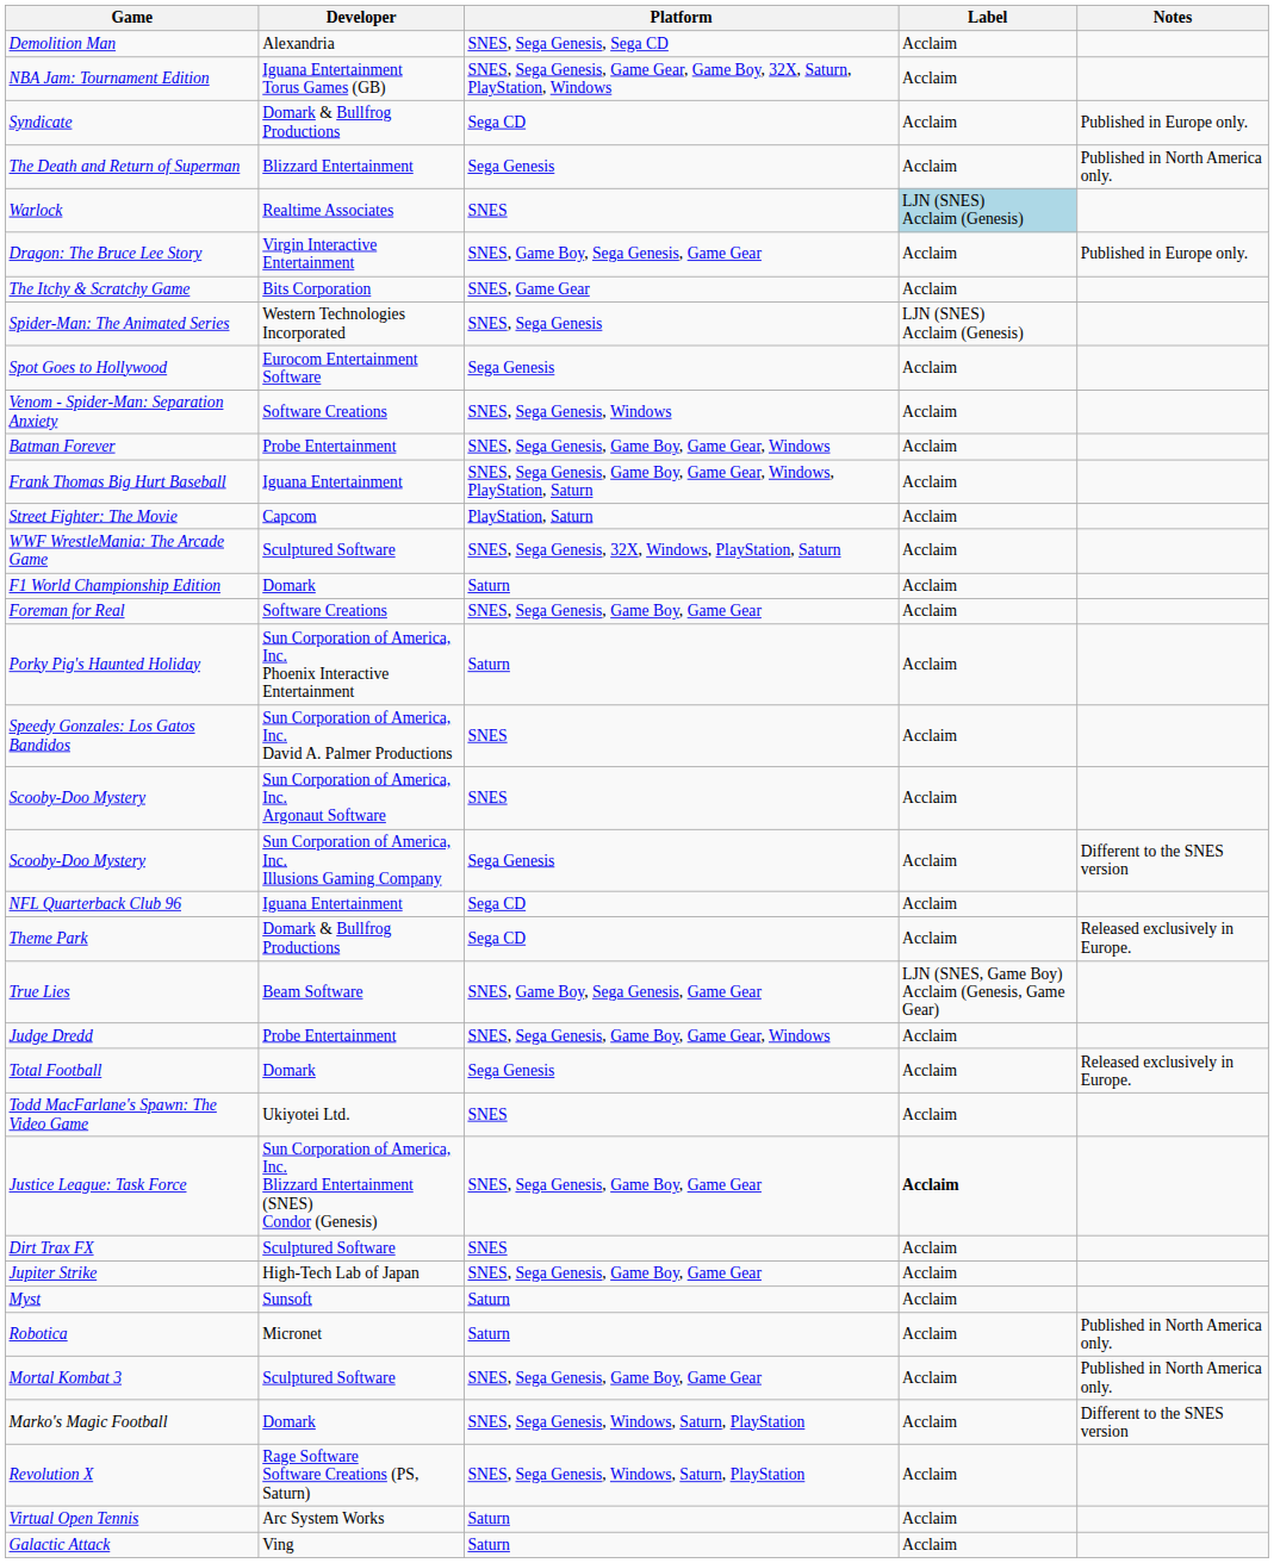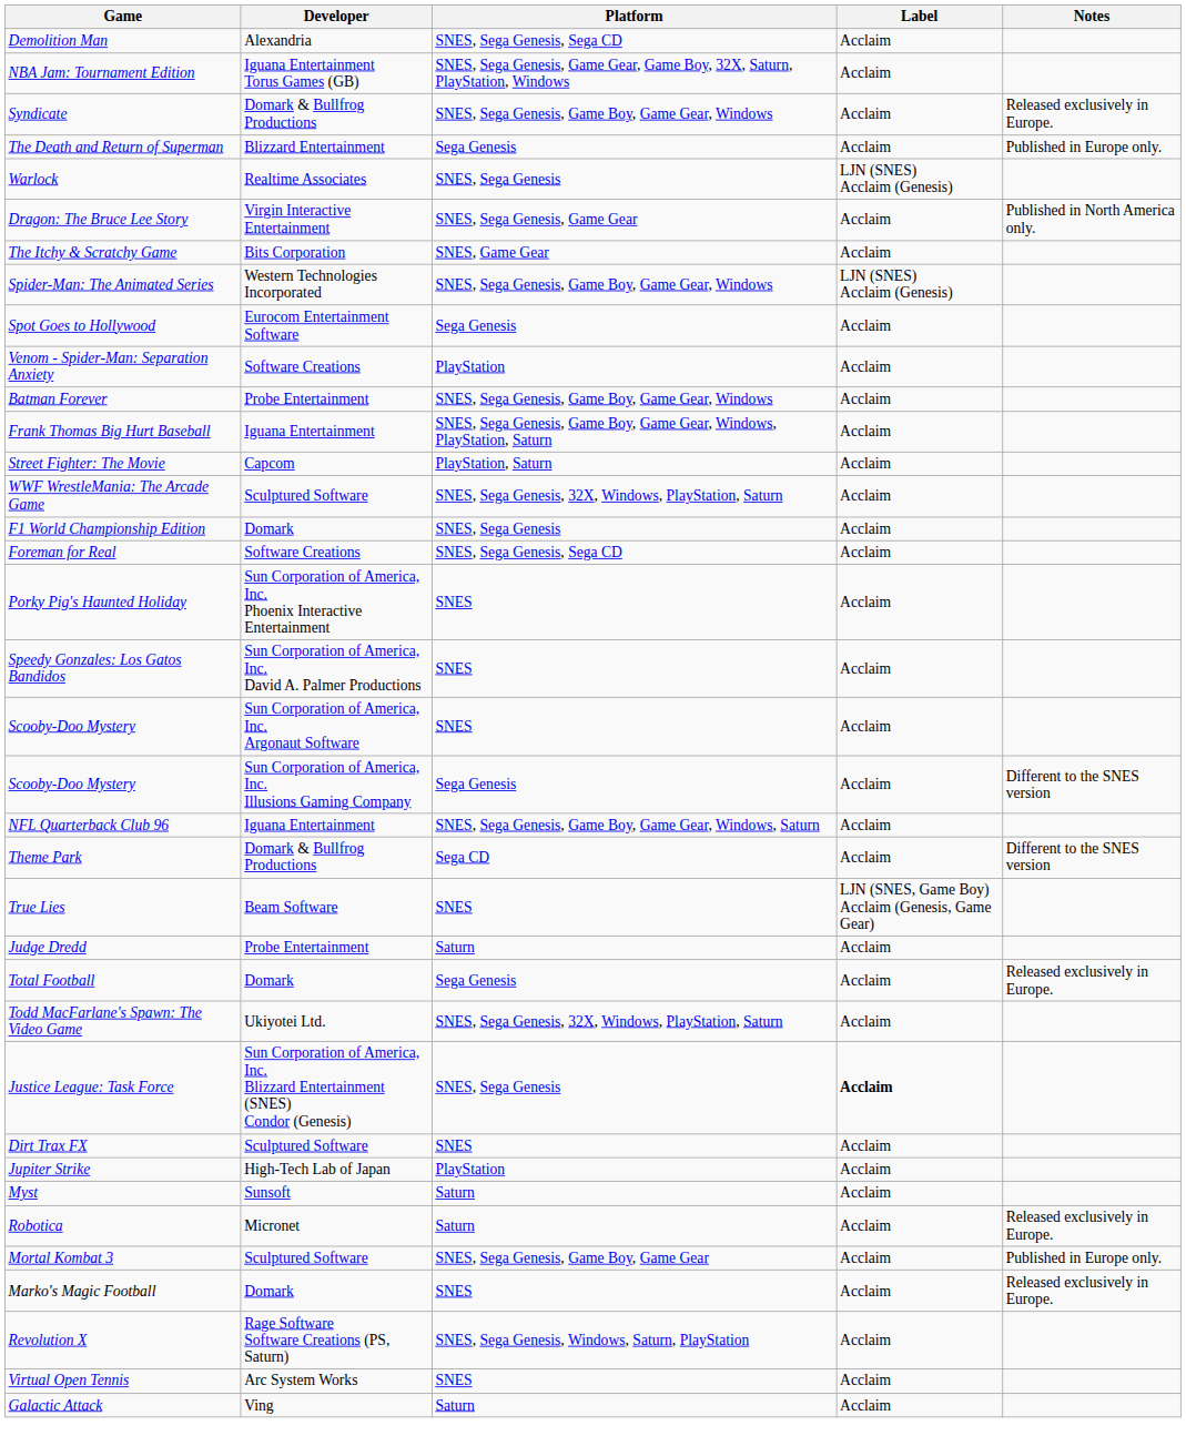Syndicate | Platform: Sega CD -> SNES, Sega Genesis, Game Boy, Game Gear, Windows
Syndicate | Notes: Published in Europe only. -> Released exclusively in Europe.
The Death and Return of Superman | Notes: Published in North America only. -> Published in Europe only.
Warlock | Platform: SNES -> SNES, Sega Genesis
Warlock | Label: lightblue background -> no background
Dragon: The Bruce Lee Story | Platform: SNES, Game Boy, Sega Genesis, Game Gear -> SNES, Sega Genesis, Game Gear
Dragon: The Bruce Lee Story | Notes: Published in Europe only. -> Published in North America only.
Spider-Man: The Animated Series | Platform: SNES, Sega Genesis -> SNES, Sega Genesis, Game Boy, Game Gear, Windows
Venom - Spider-Man: Separation Anxiety | Platform: SNES, Sega Genesis, Windows -> PlayStation
F1 World Championship Edition | Platform: Saturn -> SNES, Sega Genesis
Foreman for Real | Platform: SNES, Sega Genesis, Game Boy, Game Gear -> SNES, Sega Genesis, Sega CD
Porky Pig's Haunted Holiday | Platform: Saturn -> SNES
NFL Quarterback Club 96 | Platform: Sega CD -> SNES, Sega Genesis, Game Boy, Game Gear, Windows, Saturn
Theme Park | Notes: Released exclusively in Europe. -> Different to the SNES version
True Lies | Platform: SNES, Game Boy, Sega Genesis, Game Gear -> SNES
Judge Dredd | Platform: SNES, Sega Genesis, Game Boy, Game Gear, Windows -> Saturn
Todd MacFarlane's Spawn: The Video Game | Platform: SNES -> SNES, Sega Genesis, 32X, Windows, PlayStation, Saturn
Justice League: Task Force | Platform: SNES, Sega Genesis, Game Boy, Game Gear -> SNES, Sega Genesis
Jupiter Strike | Platform: SNES, Sega Genesis, Game Boy, Game Gear -> PlayStation
Robotica | Notes: Published in North America only. -> Released exclusively in Europe.
Mortal Kombat 3 | Notes: Published in North America only. -> Published in Europe only.
Marko's Magic Football | Platform: SNES, Sega Genesis, Windows, Saturn, PlayStation -> SNES
Marko's Magic Football | Notes: Different to the SNES version -> Released exclusively in Europe.
Virtual Open Tennis | Platform: Saturn -> SNES
